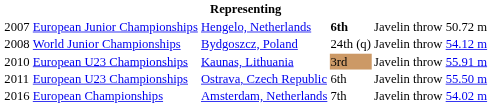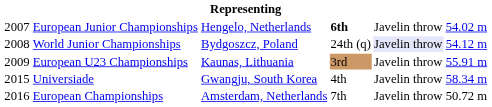Hengelo, Netherlands | column 6: 50.72 m -> 54.02 m
Bydgoszcz, Poland | column 5: no background -> lavender background
Kaunas, Lithuania | column 1: 2010 -> 2009
- row: 2011 | European U23 Championships | Ostrava, Czech Republic | 6th | Javelin throw | 55.50 m
+ row: 2015 | Universiade | Gwangju, South Korea | 4th | Javelin throw | 58.34 m
Amsterdam, Netherlands | column 6: 54.02 m -> 50.72 m
